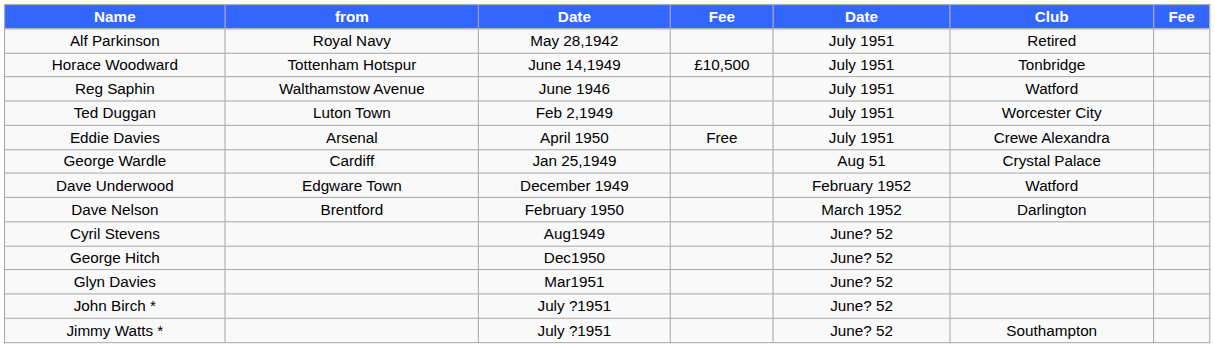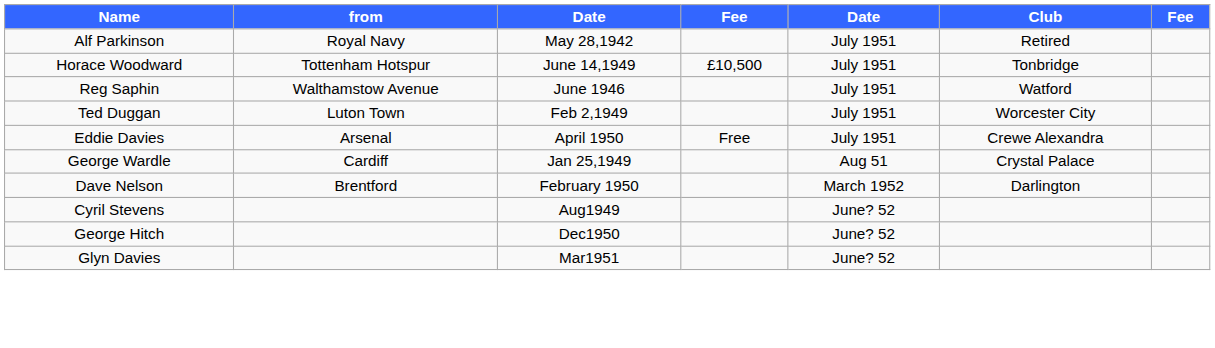- row: Dave Underwood | Edgware Town | December 1949 | February 1952 | Watford
- row: John Birch * | July ?1951 | June? 52
- row: Jimmy Watts * | July ?1951 | June? 52 | Southampton
